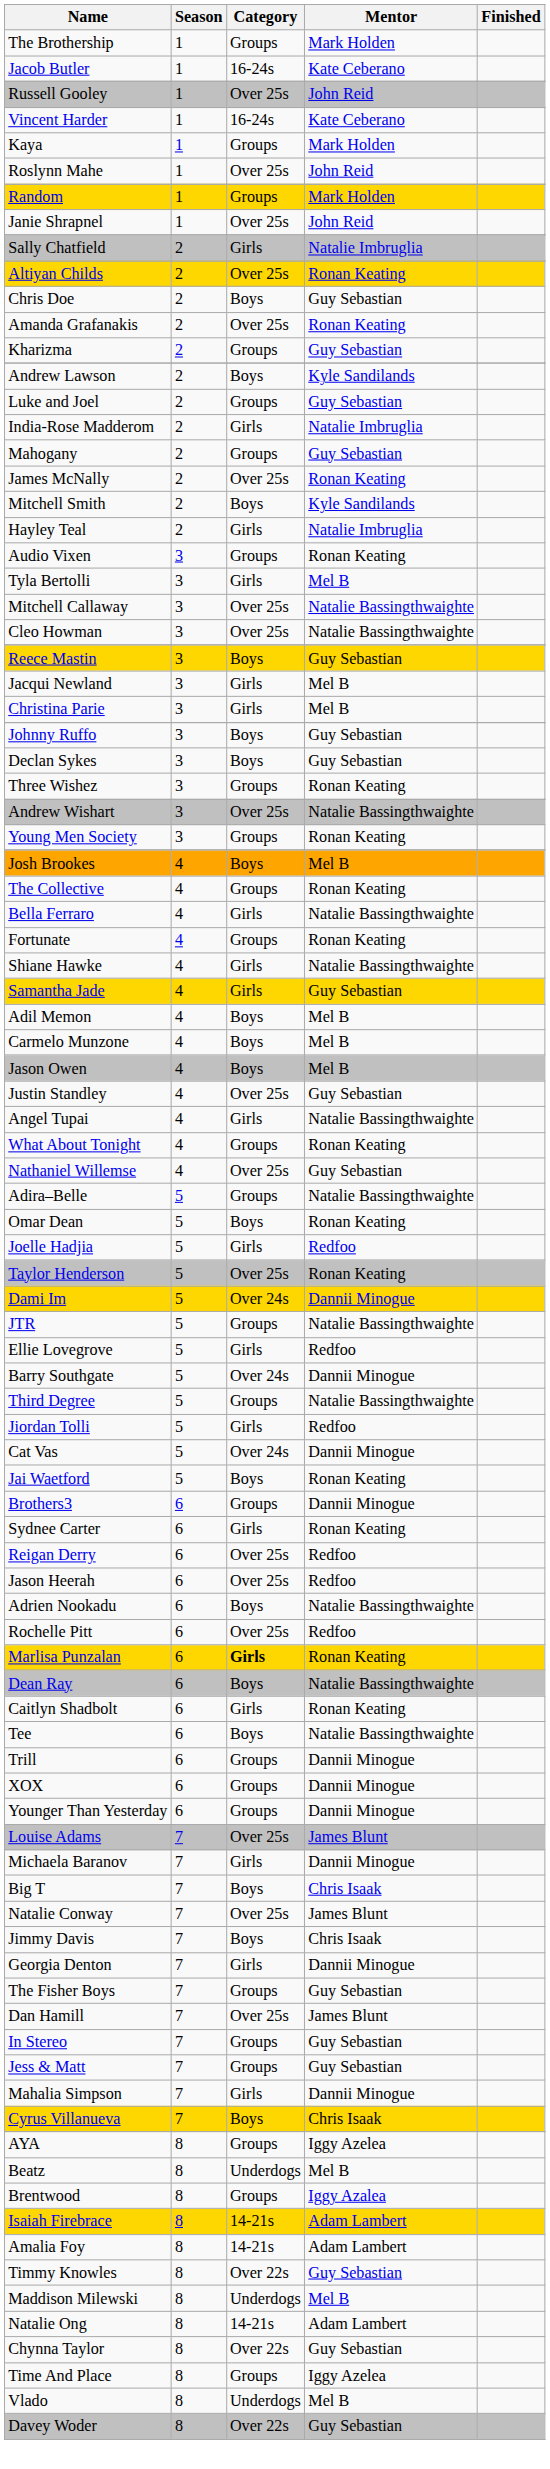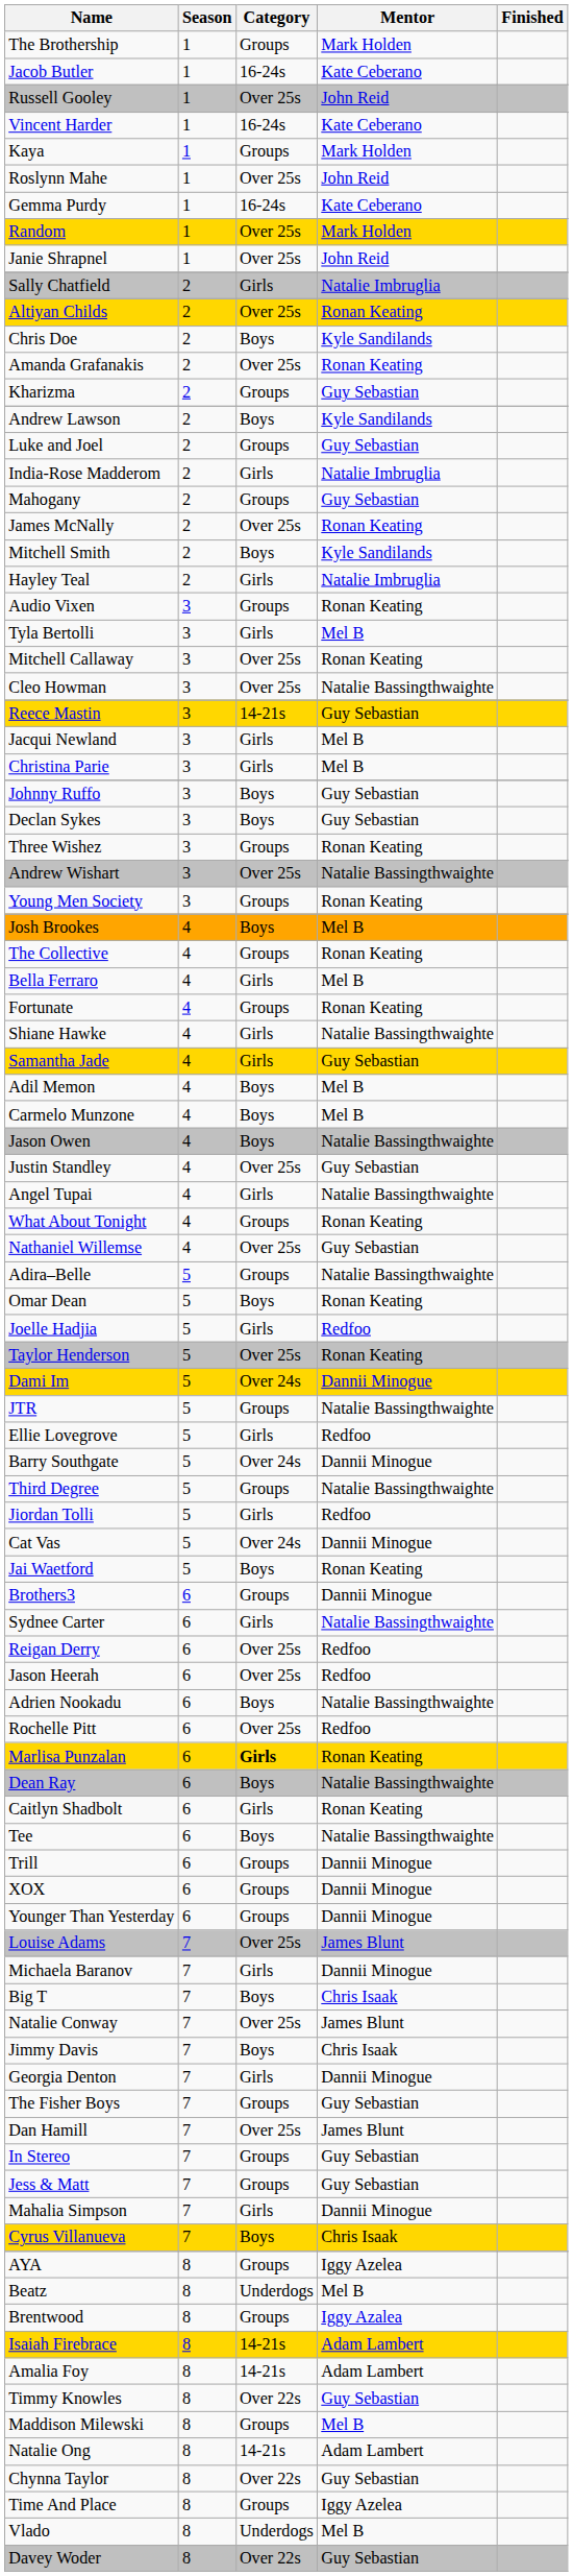+ row: Gemma Purdy | 1 | 16-24s | Kate Ceberano
Random | Category: Groups -> Over 25s
Chris Doe | Mentor: Guy Sebastian -> Kyle Sandilands
Mitchell Callaway | Mentor: Natalie Bassingthwaighte -> Ronan Keating
Reece Mastin | Category: Boys -> 14-21s
Bella Ferraro | Mentor: Natalie Bassingthwaighte -> Mel B
Jason Owen | Mentor: Mel B -> Natalie Bassingthwaighte
Sydnee Carter | Mentor: Ronan Keating -> Natalie Bassingthwaighte
Maddison Milewski | Category: Underdogs -> Groups
